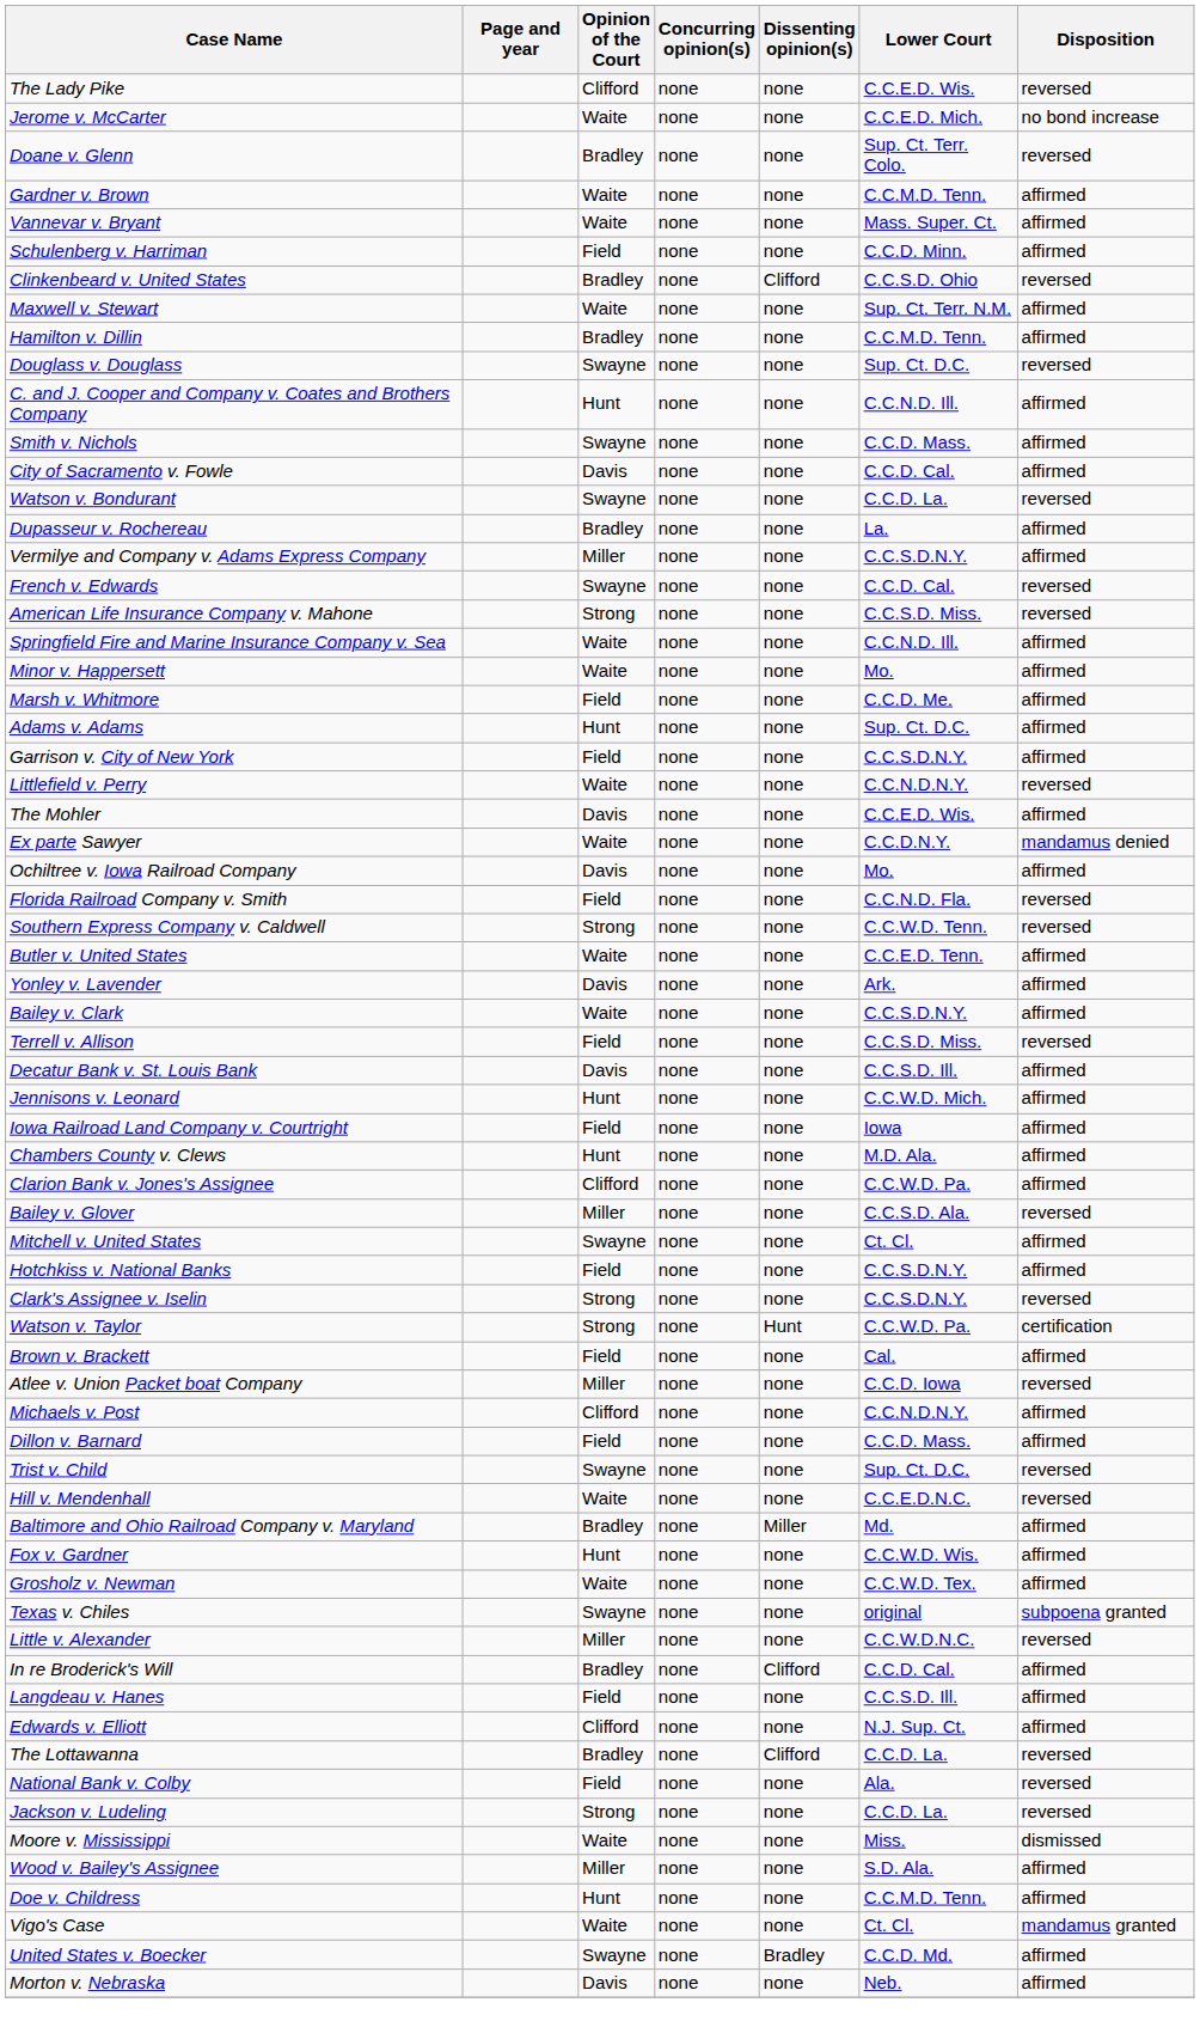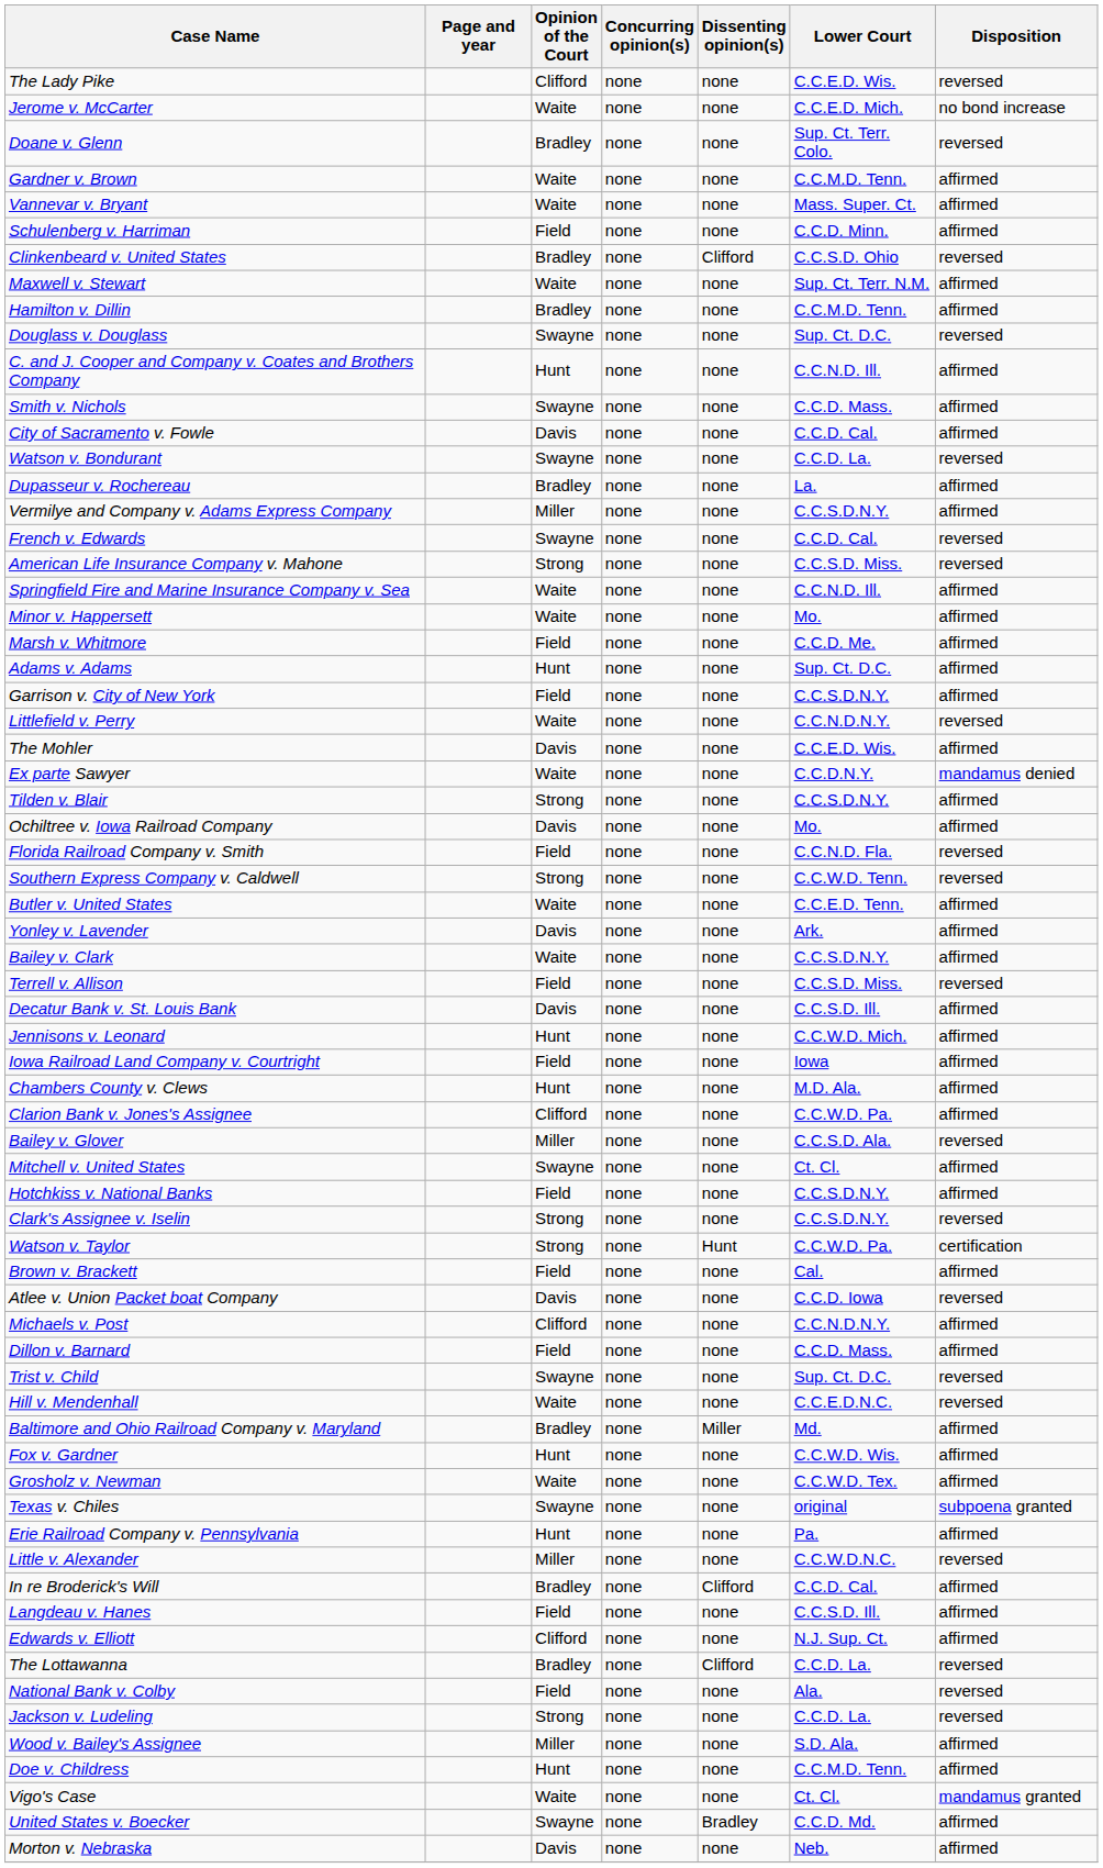+ row: Tilden v. Blair | Strong | none | none | C.C.S.D.N.Y. | affirmed
Atlee v. Union Packet boat Company | Opinion of the Court: Miller -> Davis
+ row: Erie Railroad Company v. Pennsylvania | Hunt | none | none | Pa. | affirmed
- row: Moore v. Mississippi | Waite | none | none | Miss. | dismissed
